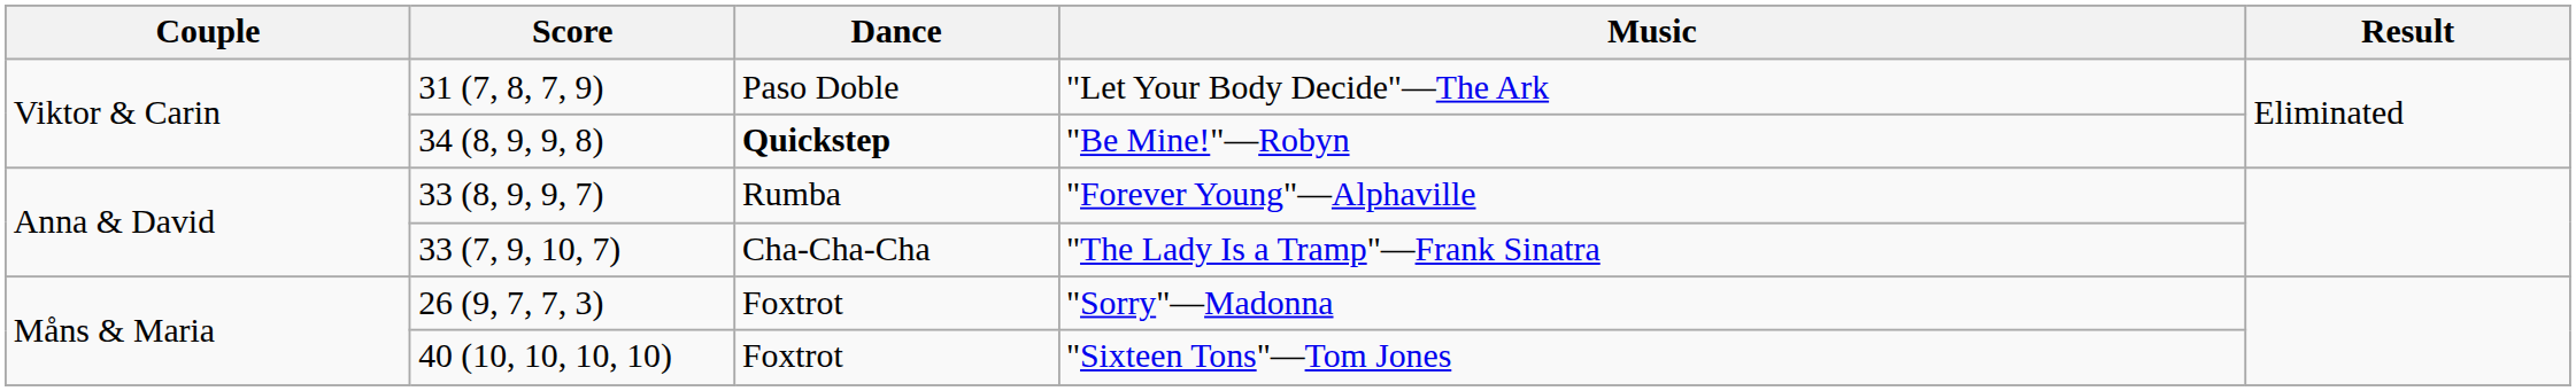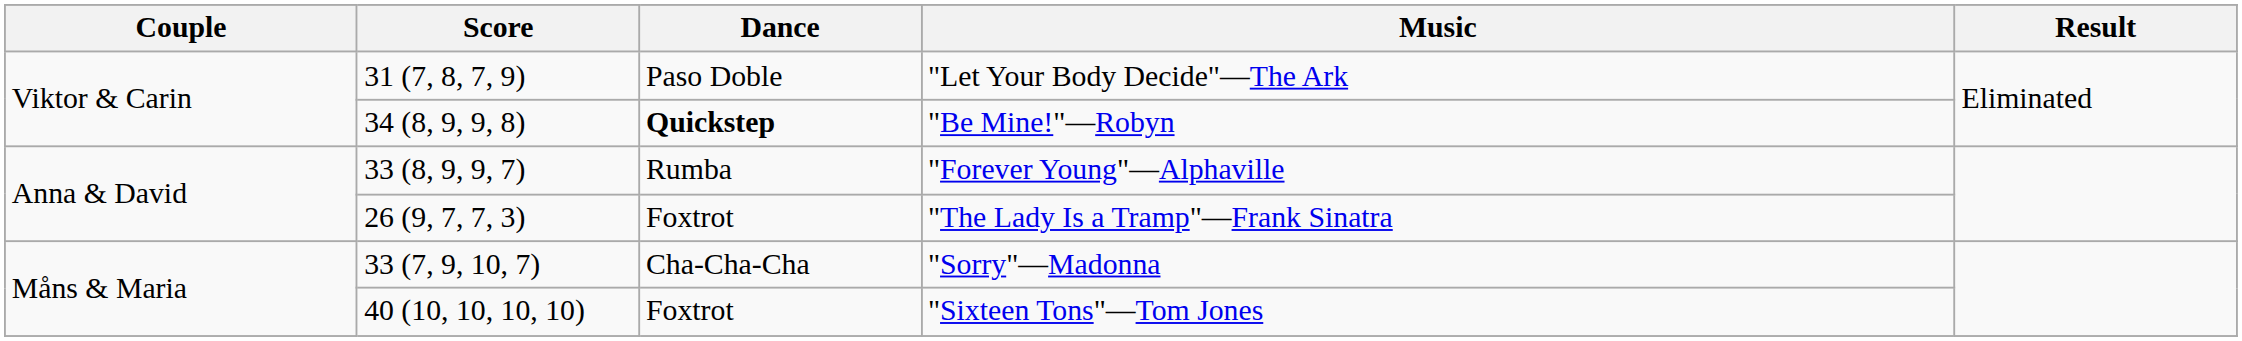"The Lady Is a Tramp"—Frank Sinatra | Score: 33 (7, 9, 10, 7) -> 26 (9, 7, 7, 3)
"The Lady Is a Tramp"—Frank Sinatra | Dance: Cha-Cha-Cha -> Foxtrot
"Sorry"—Madonna | Score: 26 (9, 7, 7, 3) -> 33 (7, 9, 10, 7)
"Sorry"—Madonna | Dance: Foxtrot -> Cha-Cha-Cha
